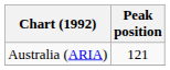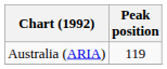Australia (ARIA) | Peak position: 121 -> 119
